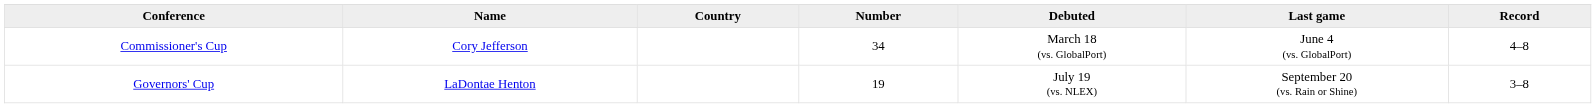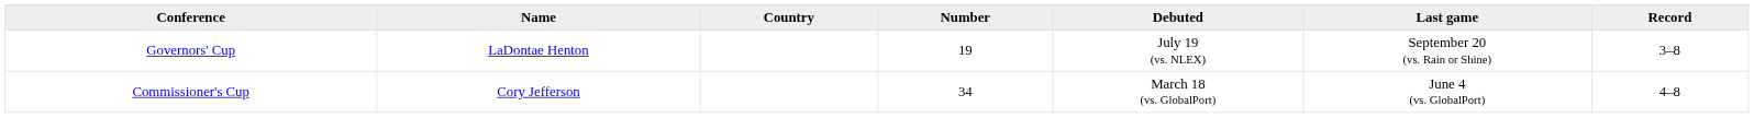rows swapped: Commissioner's Cup <-> Governors' Cup
